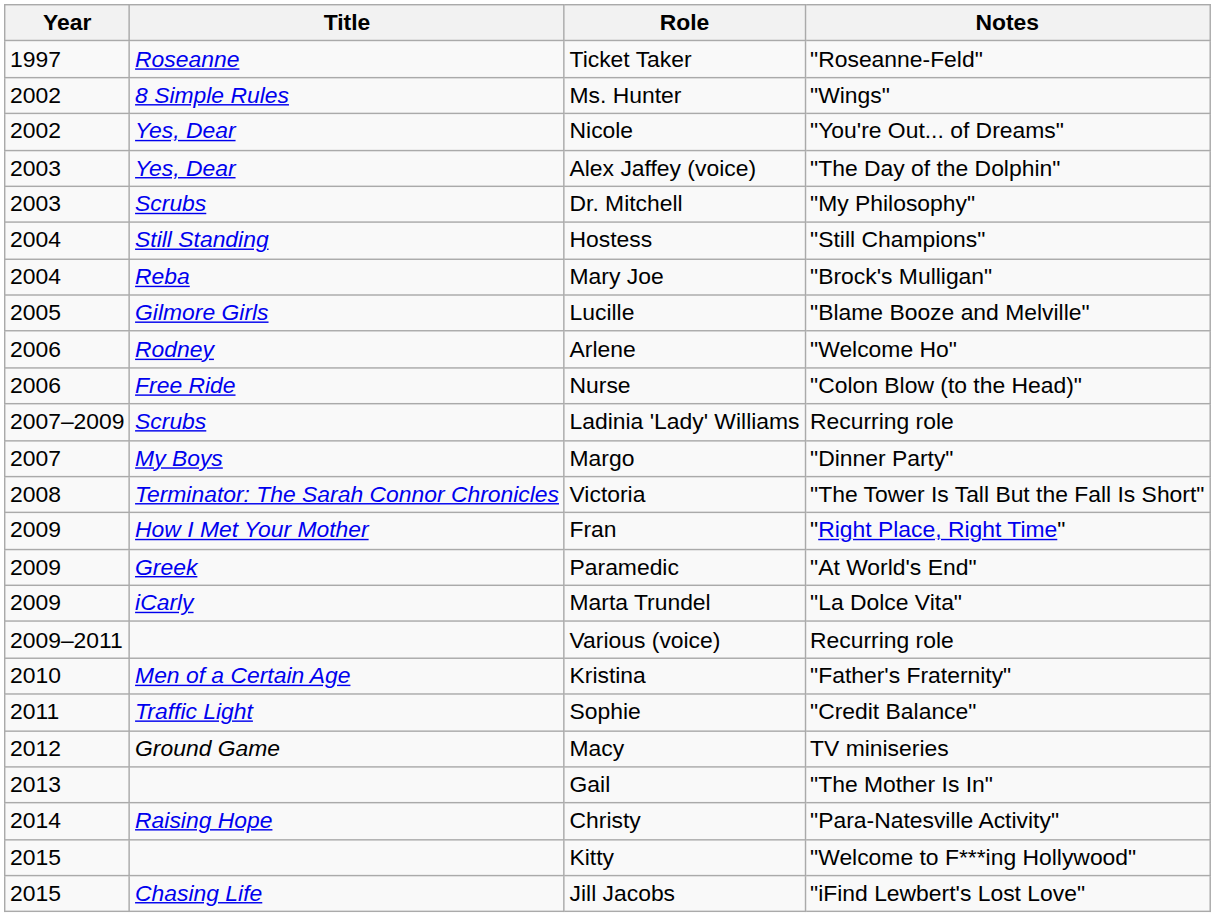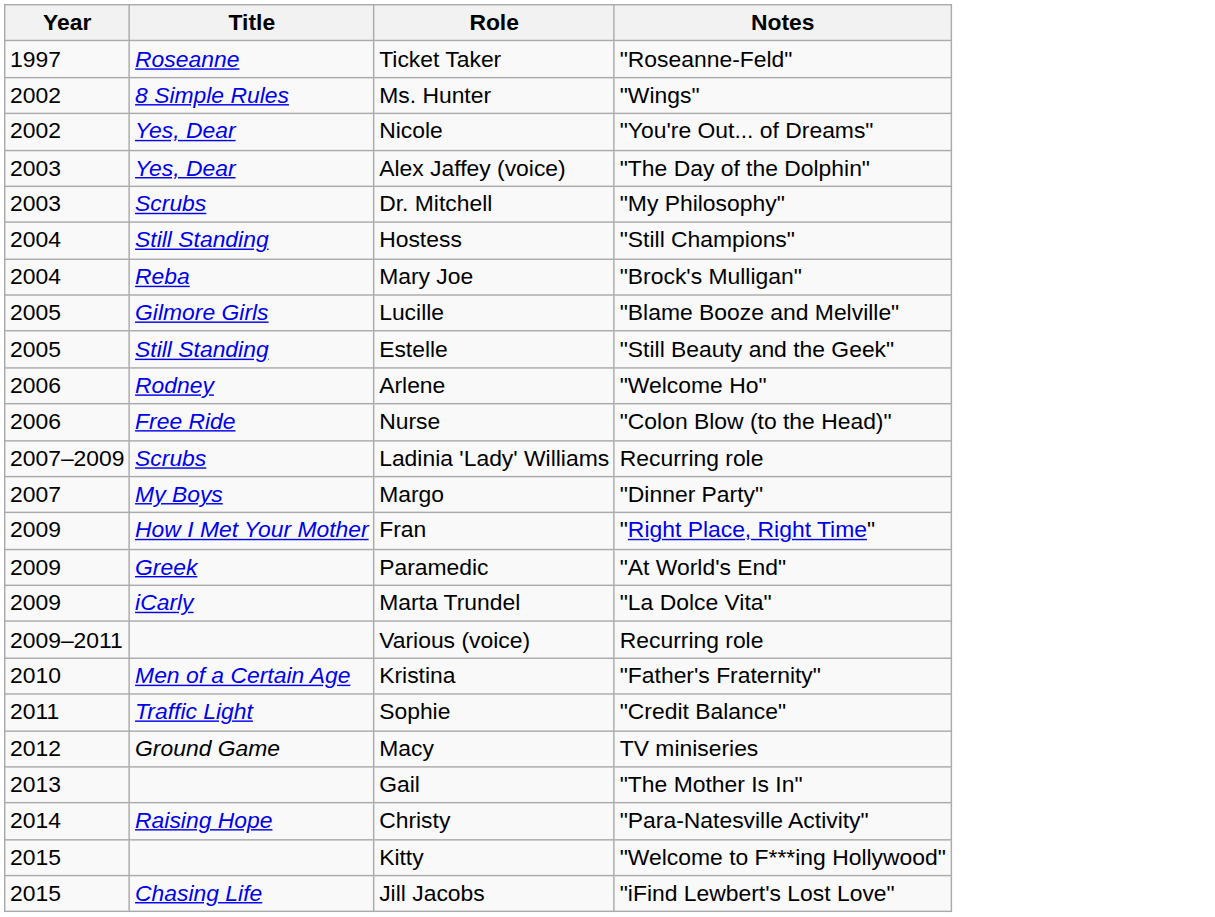+ row: 2005 | Still Standing | Estelle | "Still Beauty and the Geek"
- row: 2008 | Terminator: The Sarah Connor Chronicles | Victoria | "The Tower Is Tall But the Fall Is Short"
